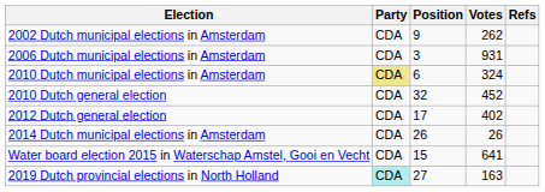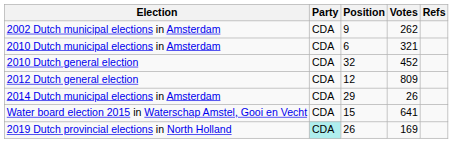- row: 2006 Dutch municipal elections in Amsterdam | CDA | 3 | 931
2010 Dutch municipal elections in Amsterdam | Party: khaki background -> no background
2010 Dutch municipal elections in Amsterdam | Votes: 324 -> 321
2012 Dutch general election | Position: 17 -> 12
2012 Dutch general election | Votes: 402 -> 809
2014 Dutch municipal elections in Amsterdam | Position: 26 -> 29
2019 Dutch provincial elections in North Holland | Position: 27 -> 26
2019 Dutch provincial elections in North Holland | Votes: 163 -> 169
